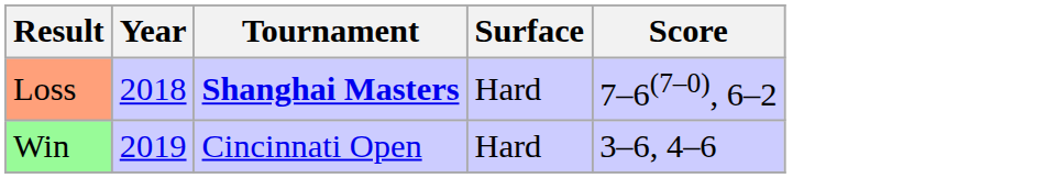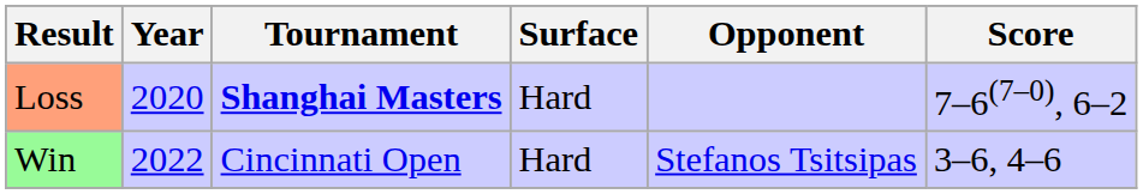+ column: Opponent | Stefanos Tsitsipas
Loss | Year: 2018 -> 2020
Win | Year: 2019 -> 2022
